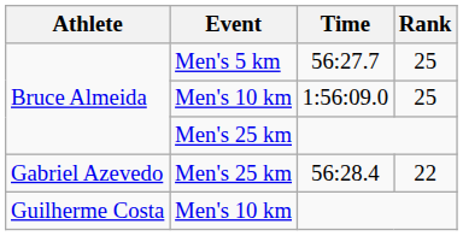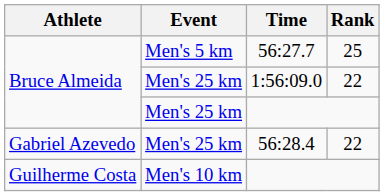1:56:09.0 | Event: Men's 10 km -> Men's 25 km
1:56:09.0 | Rank: 25 -> 22
